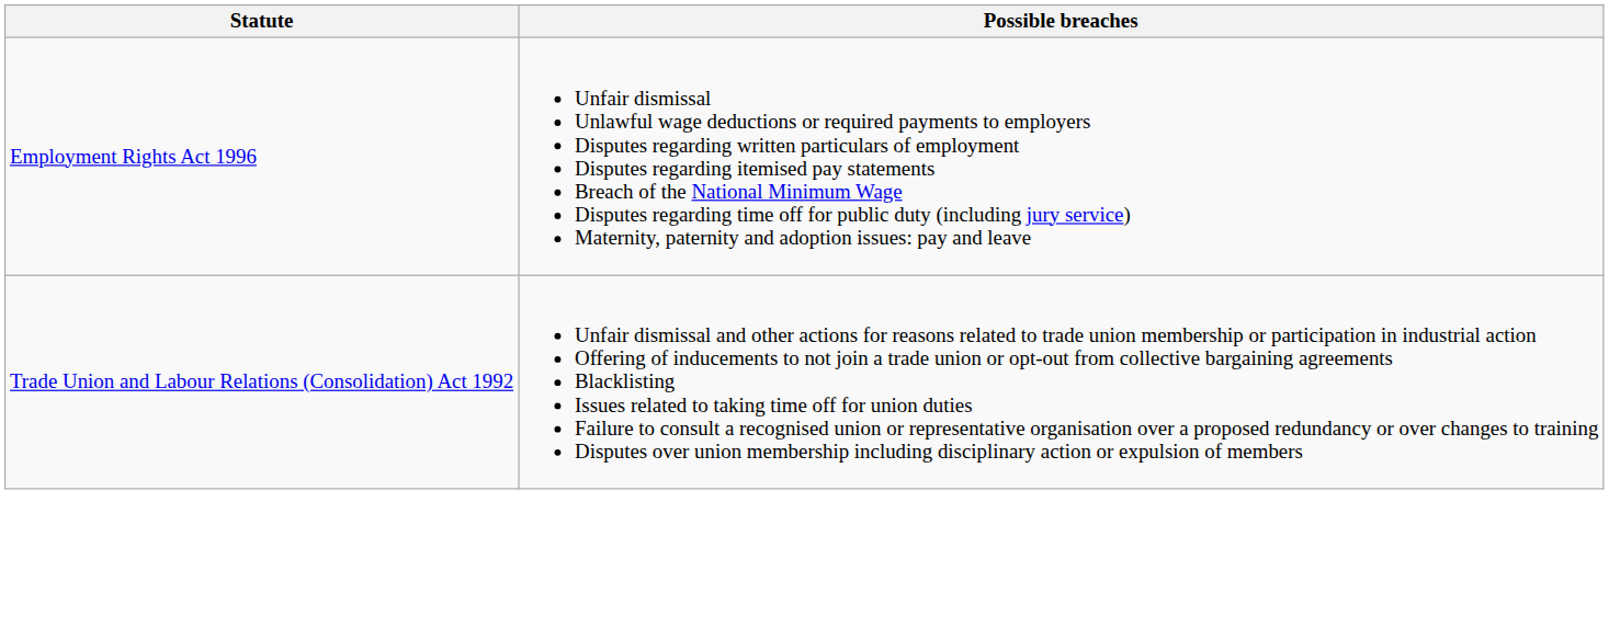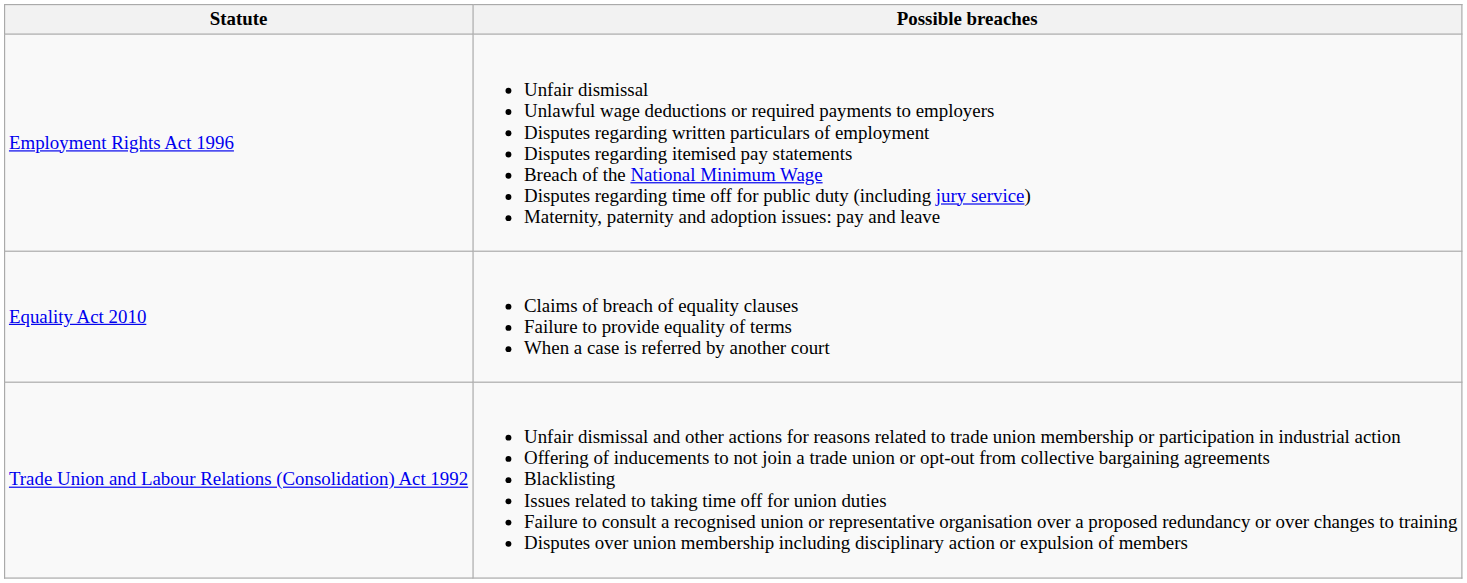+ row: Equality Act 2010 | Claims of breach of equality clauses Failure to provide equality of terms When a case is referred by another court
